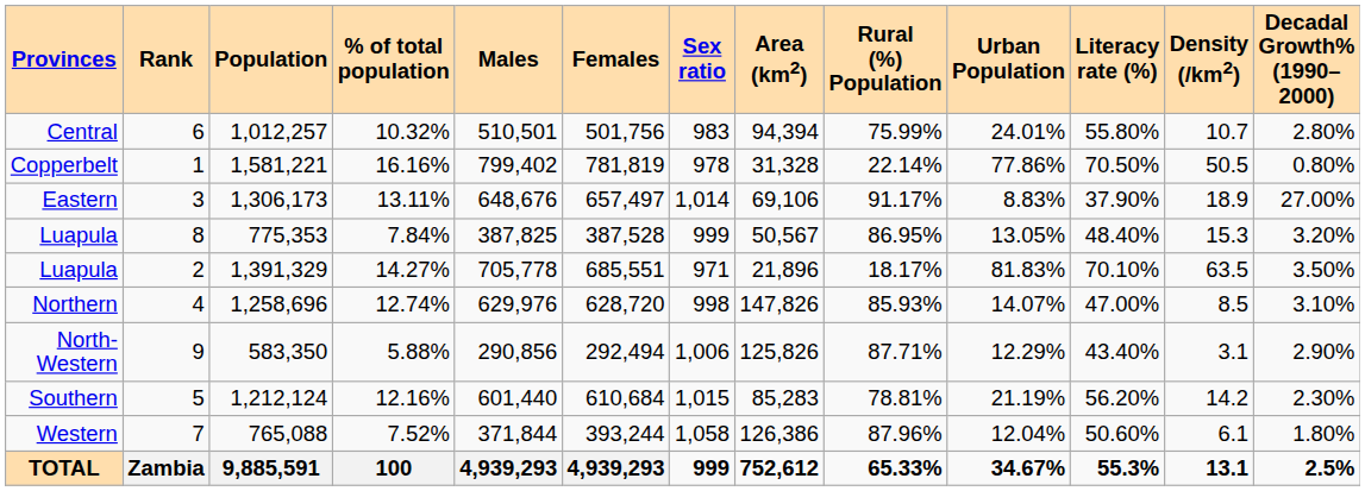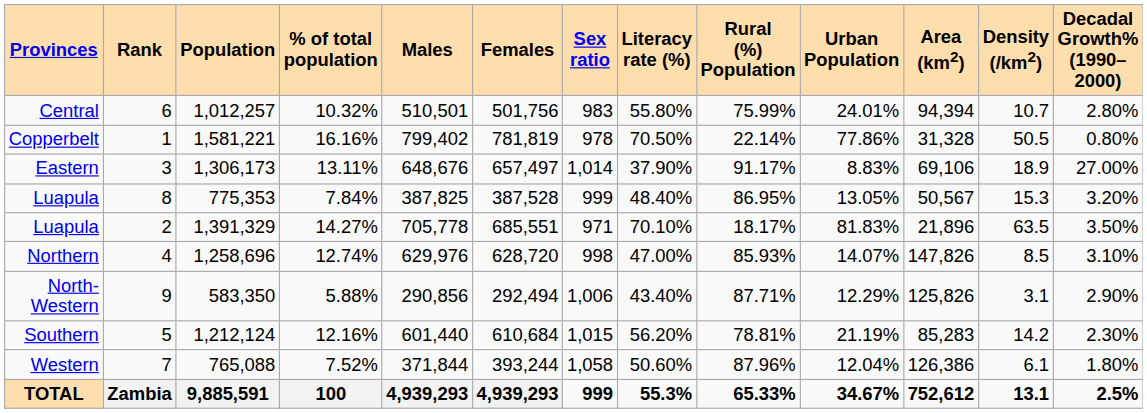columns swapped: Literacy rate (%) <-> Area (km2)
